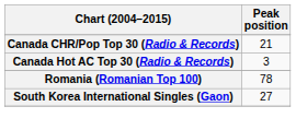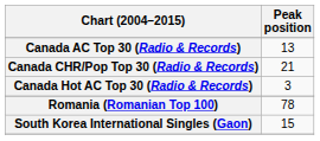+ row: Canada AC Top 30 (Radio & Records) | 13
South Korea International Singles (Gaon) | Peak position: 27 -> 15
